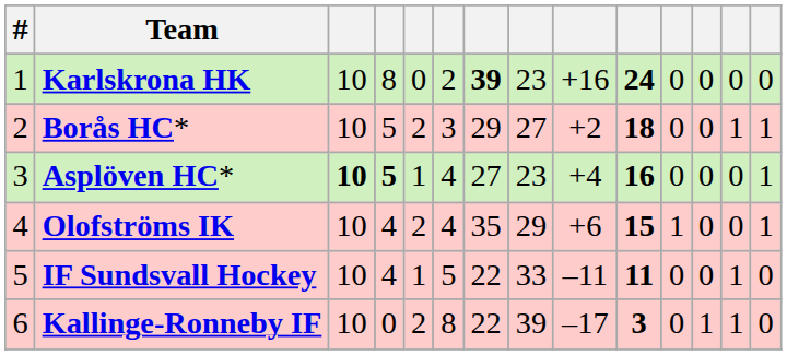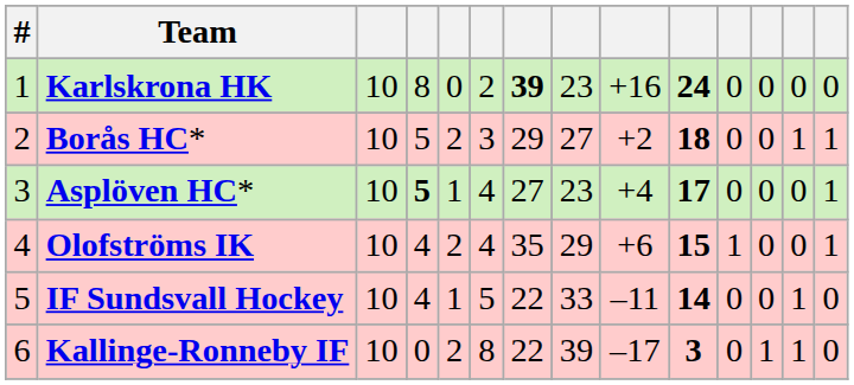Asplöven HC* | column 3: bold -> normal
Asplöven HC* | column 10: 16 -> 17
IF Sundsvall Hockey | column 10: 11 -> 14
